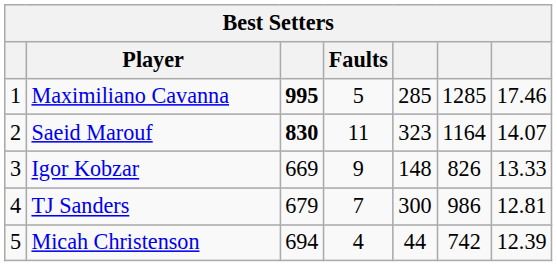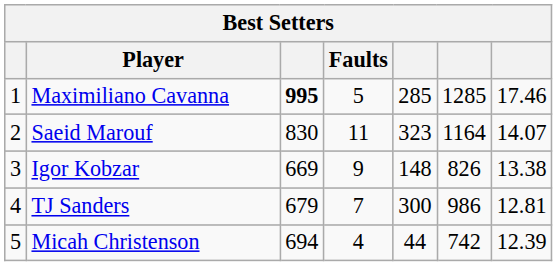Saeid Marouf | column 3: bold -> normal
Igor Kobzar | column 7: 13.33 -> 13.38
